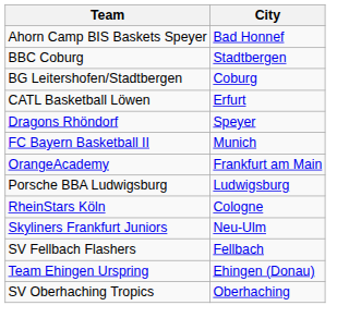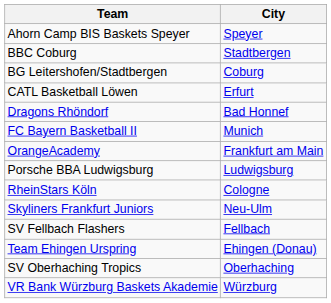Ahorn Camp BIS Baskets Speyer | City: Bad Honnef -> Speyer
Dragons Rhöndorf | City: Speyer -> Bad Honnef
+ row: VR Bank Würzburg Baskets Akademie | Würzburg
